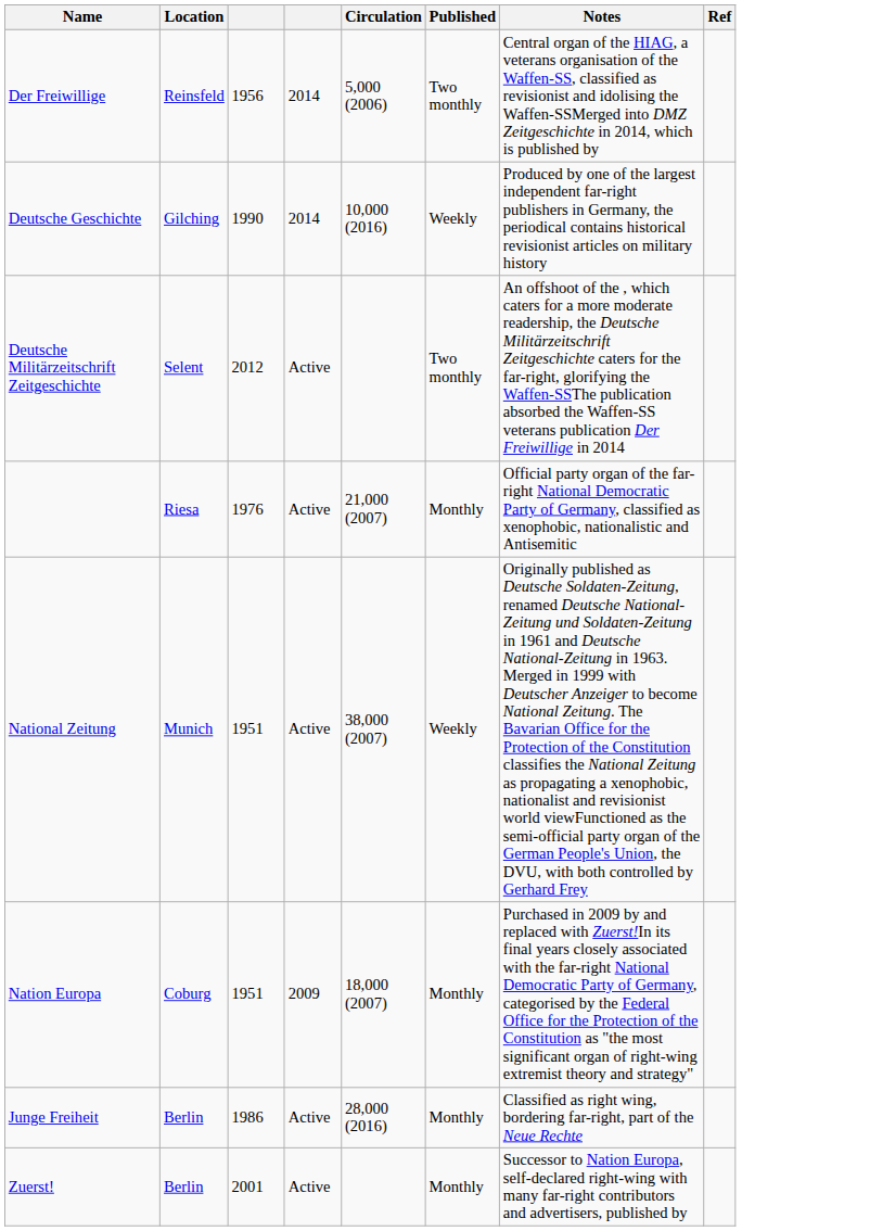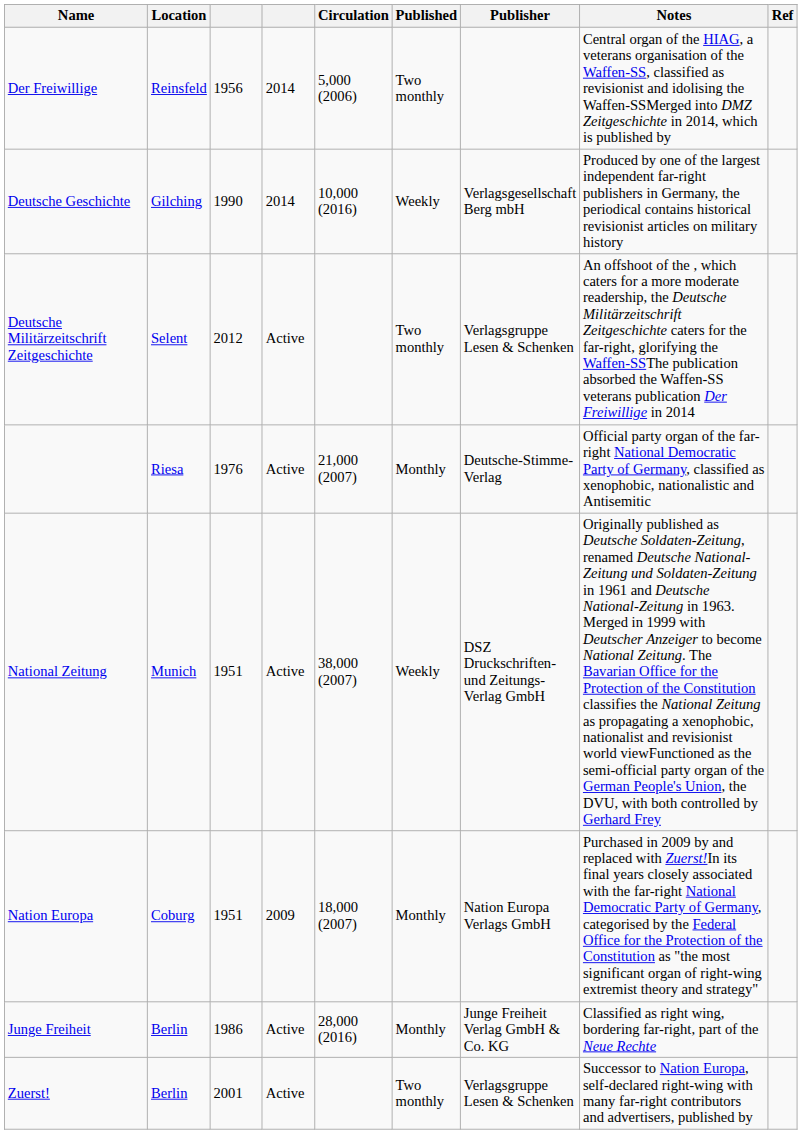+ column: Publisher | Verlagsgesellschaft Berg mbH | Verlagsgruppe Lesen & Schenken | Deutsche-Stimme-Verlag | DSZ Druckschriften- und Zeitungs-Verlag GmbH | Nation Europa Verlags GmbH | Junge Freiheit Verlag GmbH & Co. KG | Verlagsgruppe Lesen & Schenken
Zuerst! | Published: Monthly -> Two monthly
